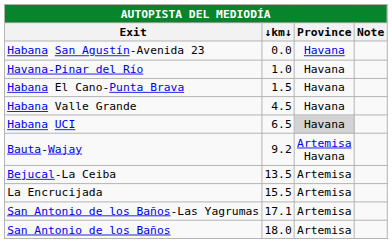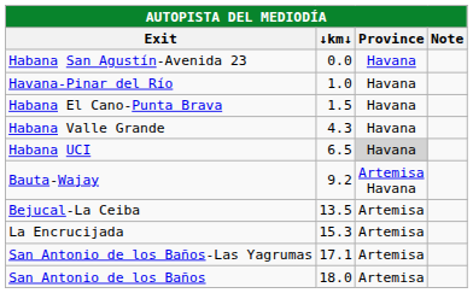Habana Valle Grande | ↓km↓: 4.5 -> 4.3
La Encrucijada | ↓km↓: 15.5 -> 15.3
